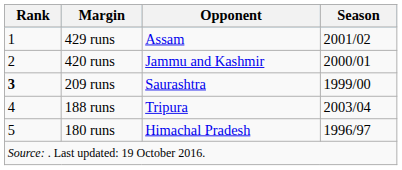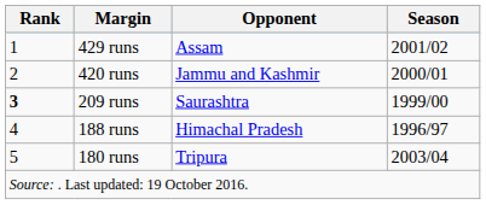188 runs | Opponent: Tripura -> Himachal Pradesh
188 runs | Season: 2003/04 -> 1996/97
180 runs | Opponent: Himachal Pradesh -> Tripura
180 runs | Season: 1996/97 -> 2003/04
